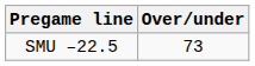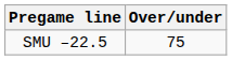SMU –22.5 | Over/under: 73 -> 75
